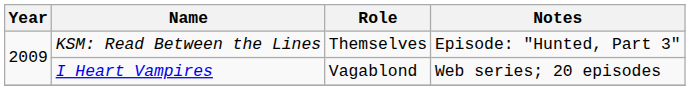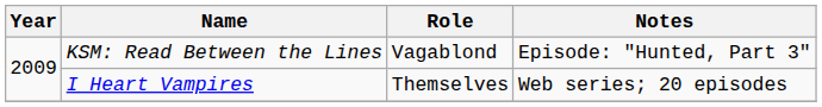KSM: Read Between the Lines | Role: Themselves -> Vagablond
I Heart Vampires | Role: Vagablond -> Themselves
